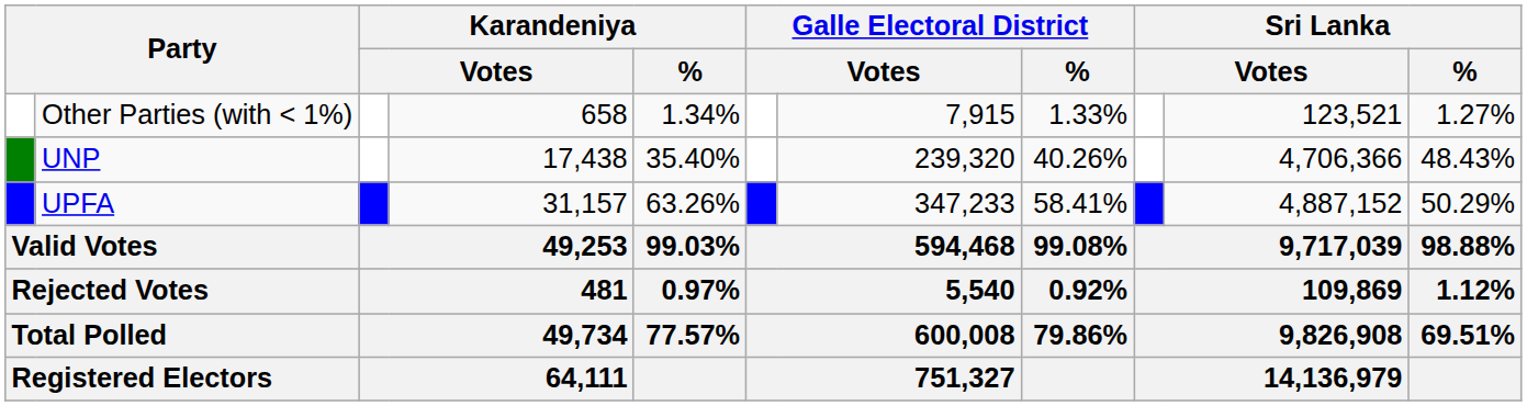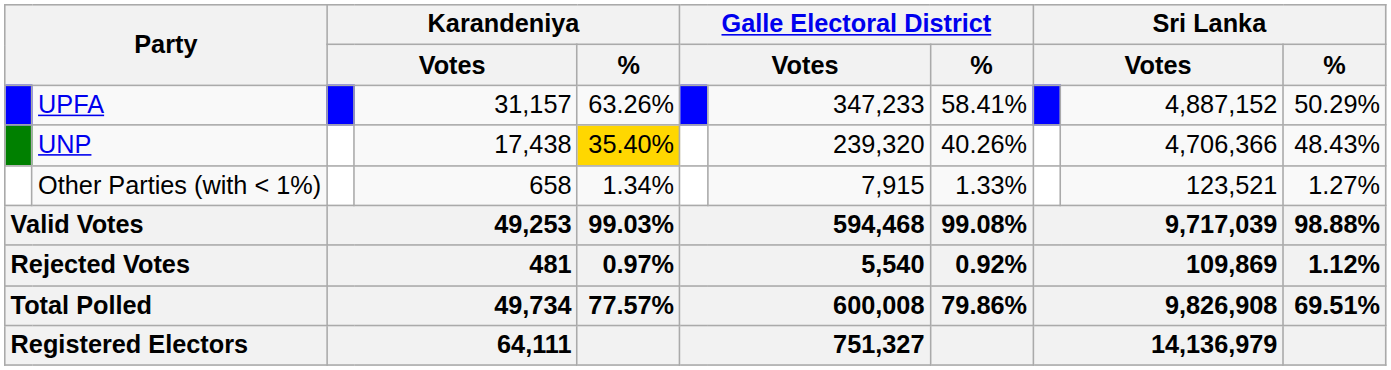rows swapped: UPFA <-> Other Parties (with < 1%)
UNP | Karandeniya / %: no background -> gold background
